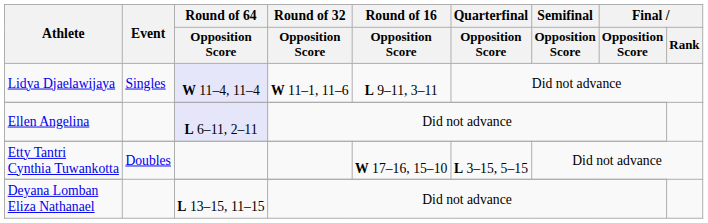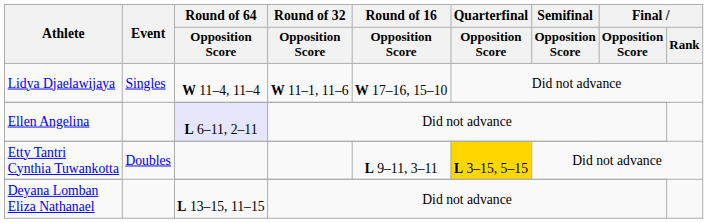Lidya Djaelawijaya | Round of 64 / Opposition Score: lavender background -> no background
Lidya Djaelawijaya | Round of 16 / Opposition Score: L 9–11, 3–11 -> W 17–16, 15–10
Etty Tantri Cynthia Tuwankotta | Round of 16 / Opposition Score: W 17–16, 15–10 -> L 9–11, 3–11
Etty Tantri Cynthia Tuwankotta | Quarterfinal / Opposition Score: no background -> gold background
